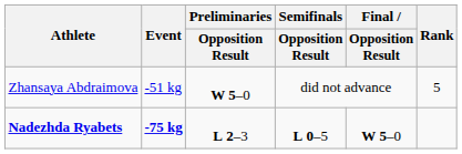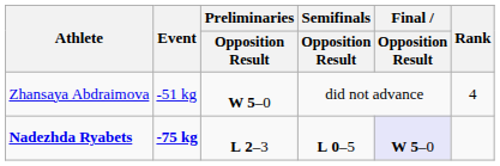Zhansaya Abdraimova | Rank: 5 -> 4
Nadezhda Ryabets | Final / Opposition Result: no background -> lavender background
